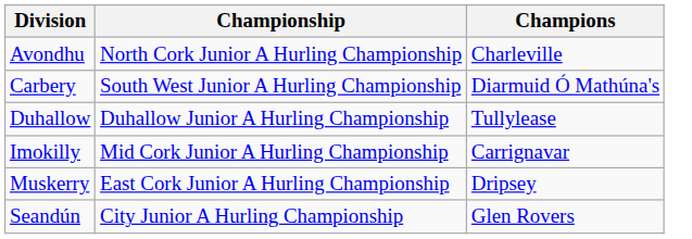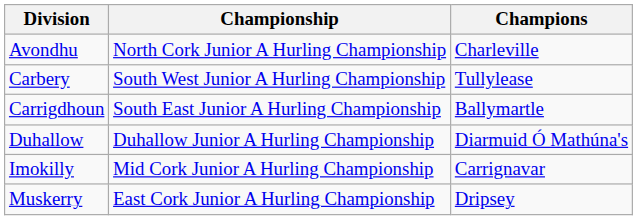Carbery | Champions: Diarmuid Ó Mathúna's -> Tullylease
+ row: Carrigdhoun | South East Junior A Hurling Championship | Ballymartle
Duhallow | Champions: Tullylease -> Diarmuid Ó Mathúna's
- row: Seandún | City Junior A Hurling Championship | Glen Rovers
